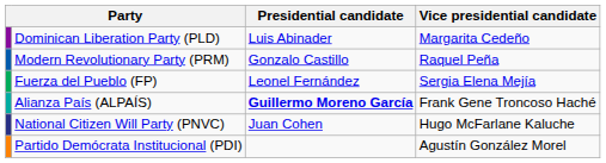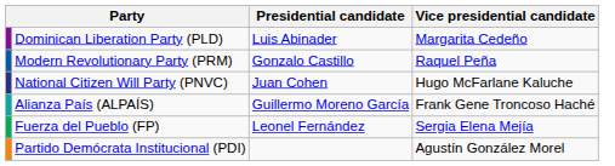rows swapped: Fuerza del Pueblo (FP) <-> National Citizen Will Party (PNVC)
Alianza País (ALPAÍS) | Presidential candidate: bold -> normal
